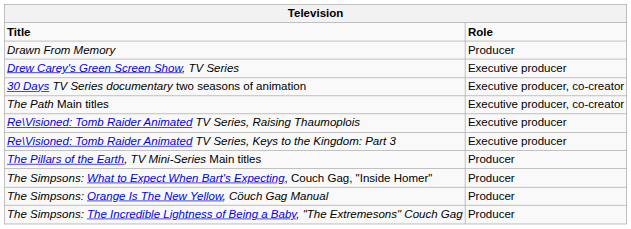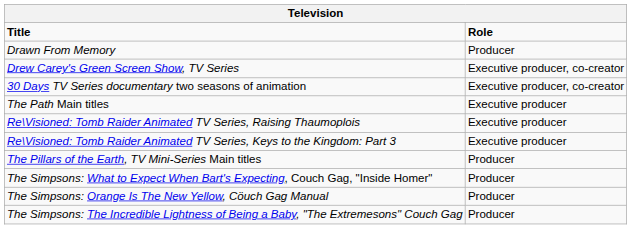Drew Carey's Green Screen Show, TV Series | Role: Executive producer -> Executive producer, co-creator
The Path Main titles | Role: Executive producer, co-creator -> Executive producer
